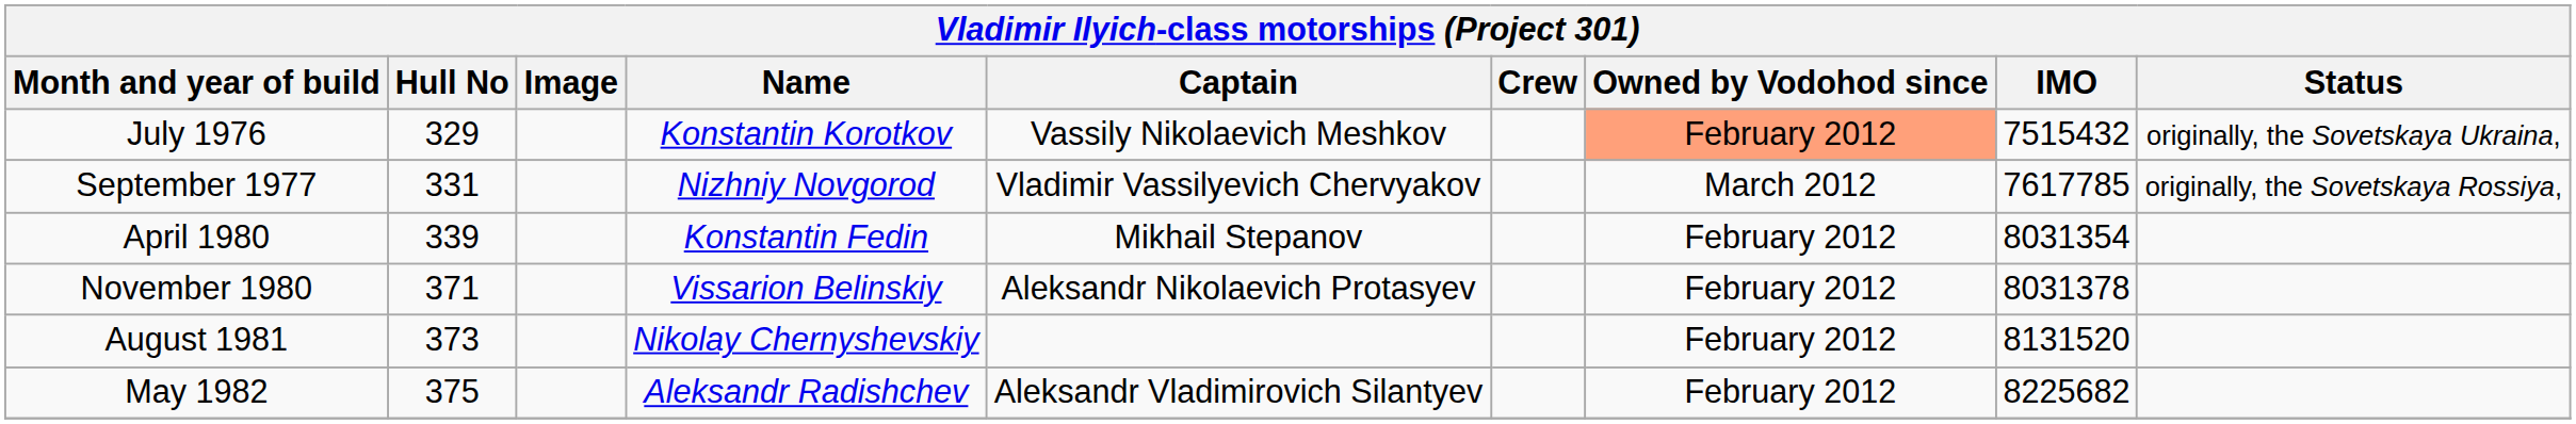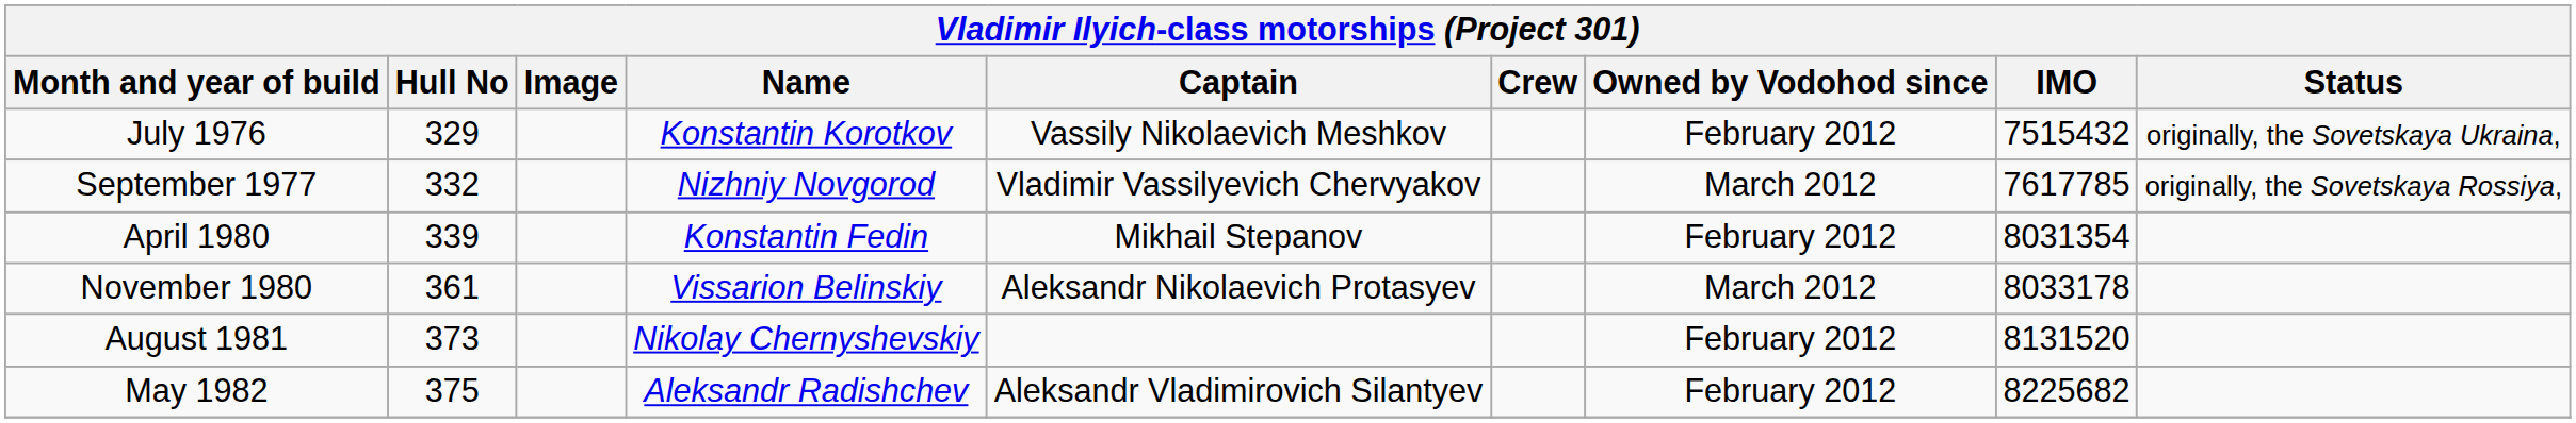July 1976 | Owned by Vodohod since: lightsalmon background -> no background
September 1977 | Hull No: 331 -> 332
November 1980 | Hull No: 371 -> 361
November 1980 | Owned by Vodohod since: February 2012 -> March 2012
November 1980 | IMO: 8031378 -> 8033178
